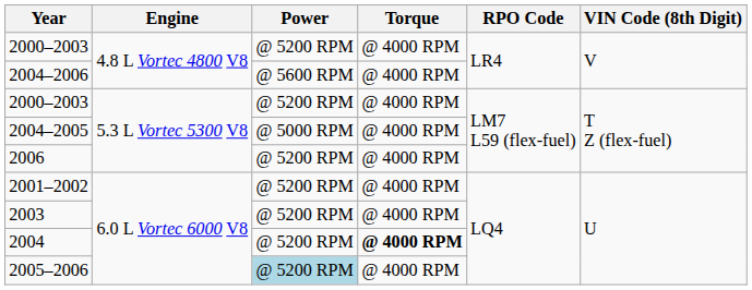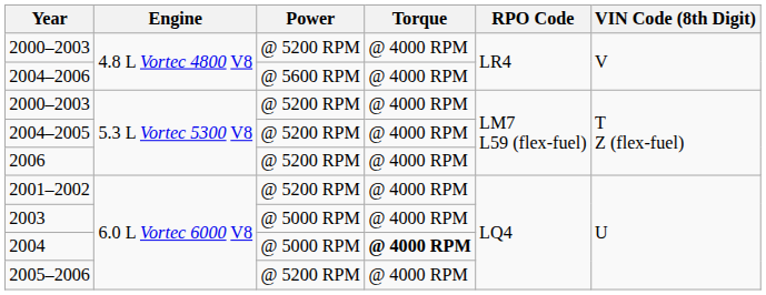2004–2005 | Power: @ 5000 RPM -> @ 5200 RPM
2003 | Power: @ 5200 RPM -> @ 5000 RPM
2004 | Power: @ 5200 RPM -> @ 5000 RPM
2005–2006 | Power: lightblue background -> no background
